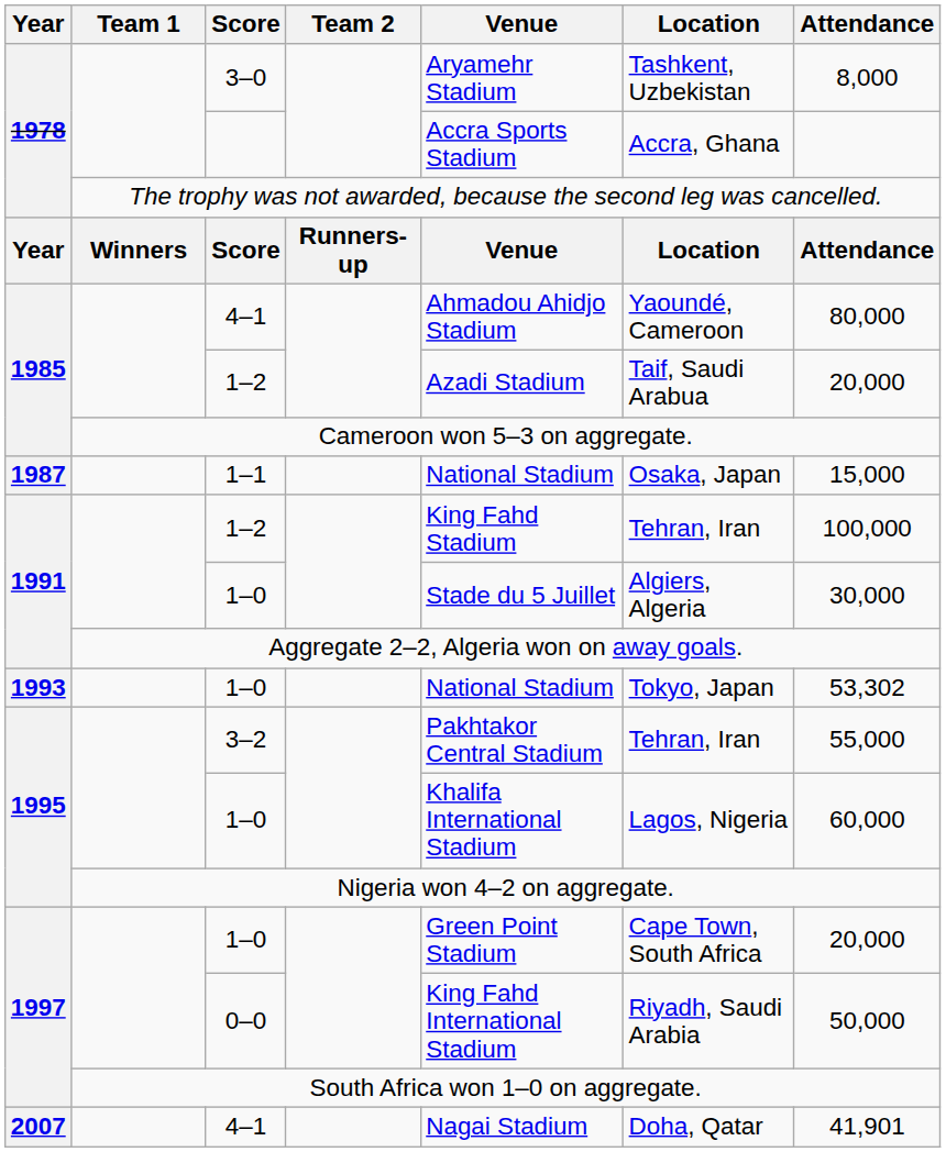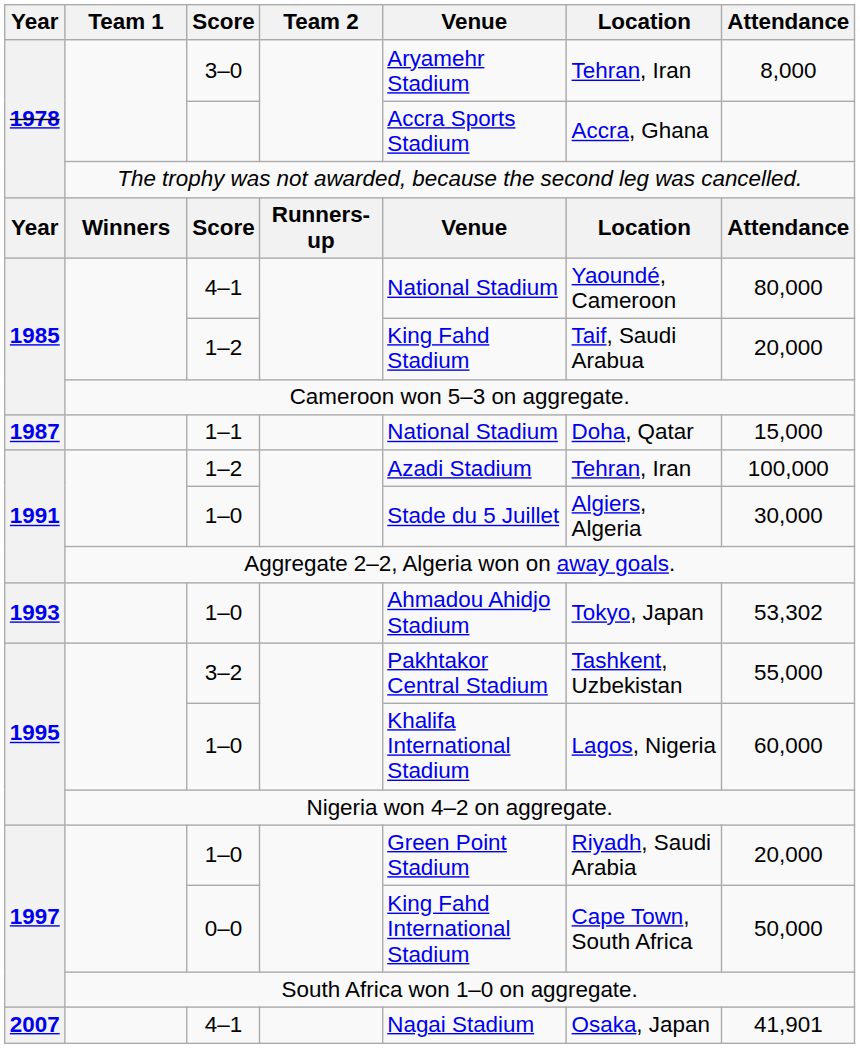3–0 | Location: Tashkent, Uzbekistan -> Tehran, Iran
1985 / 4–1 | Venue: Ahmadou Ahidjo Stadium -> National Stadium
1985 / 1–2 | Venue: Azadi Stadium -> King Fahd Stadium
1–1 | Location: Osaka, Japan -> Doha, Qatar
1991 / 1–2 | Venue: King Fahd Stadium -> Azadi Stadium
1993 / 1–0 | Venue: National Stadium -> Ahmadou Ahidjo Stadium
3–2 | Location: Tehran, Iran -> Tashkent, Uzbekistan
1997 / 1–0 | Location: Cape Town, South Africa -> Riyadh, Saudi Arabia
0–0 | Location: Riyadh, Saudi Arabia -> Cape Town, South Africa
2007 / 4–1 | Location: Doha, Qatar -> Osaka, Japan
